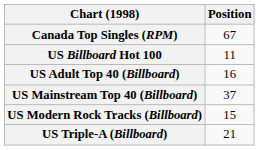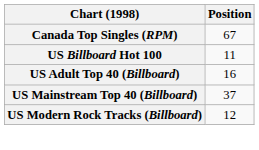US Modern Rock Tracks (Billboard) | Position: 15 -> 12
- row: US Triple-A (Billboard) | 21
